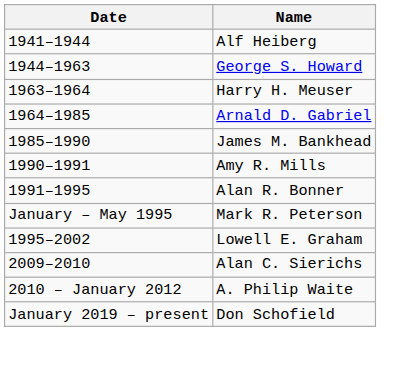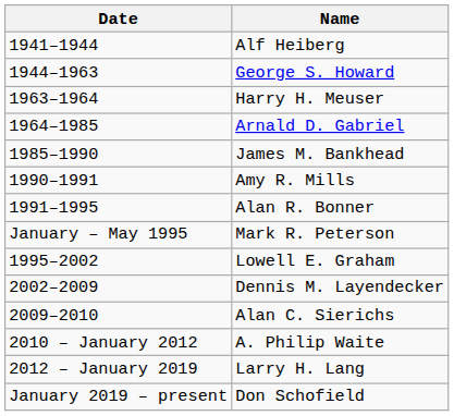+ row: 2002–2009 | Dennis M. Layendecker
+ row: 2012 – January 2019 | Larry H. Lang
